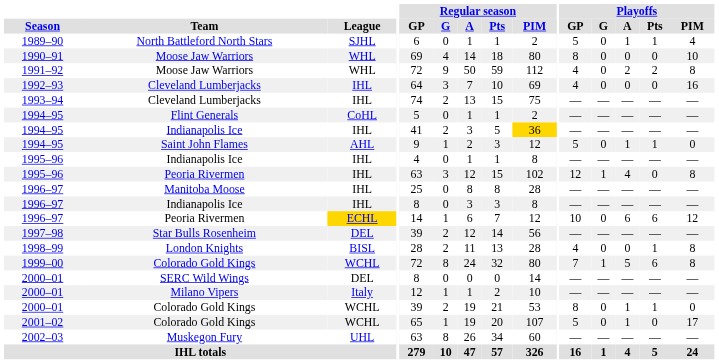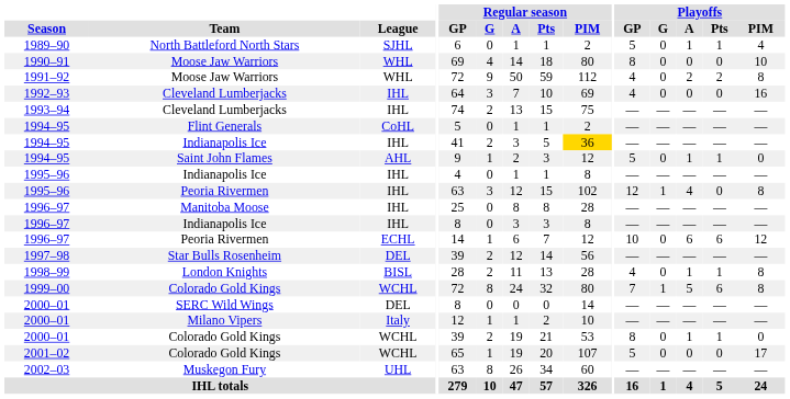1996–97 / Peoria Rivermen | League: gold background -> no background
1998–99 | Playoffs / A: 0 -> 1
2001–02 | Playoffs / A: 1 -> 0
